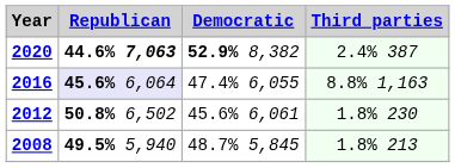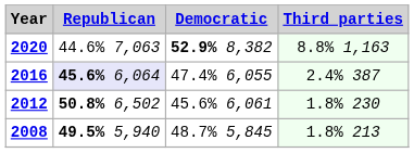2020 | Republican: bold -> normal
2020 | Third parties: 2.4% 387 -> 8.8% 1,163
2016 | Third parties: 8.8% 1,163 -> 2.4% 387
